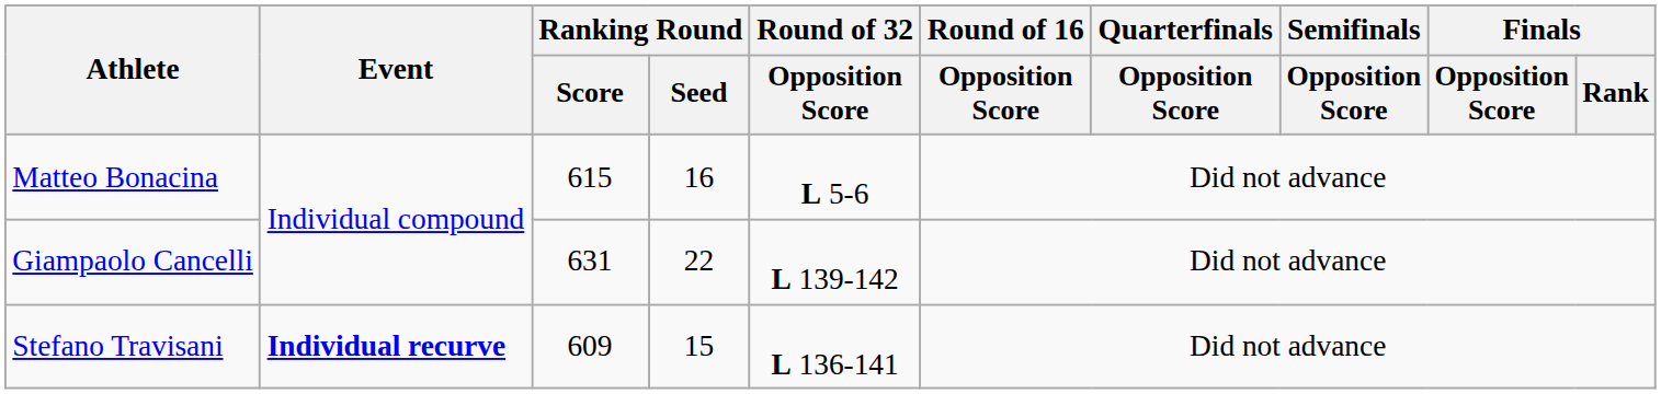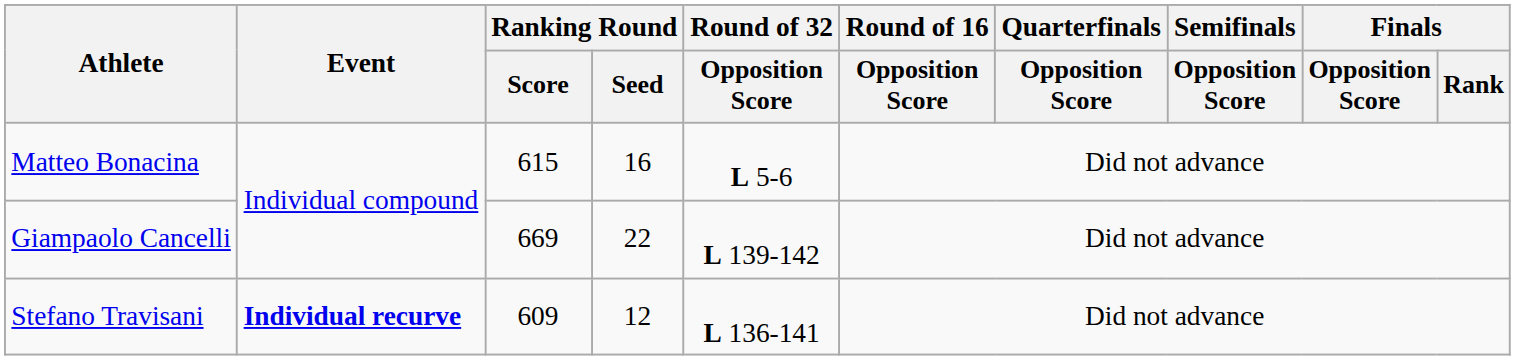Giampaolo Cancelli | Ranking Round / Score: 631 -> 669
Stefano Travisani | Ranking Round / Seed: 15 -> 12
